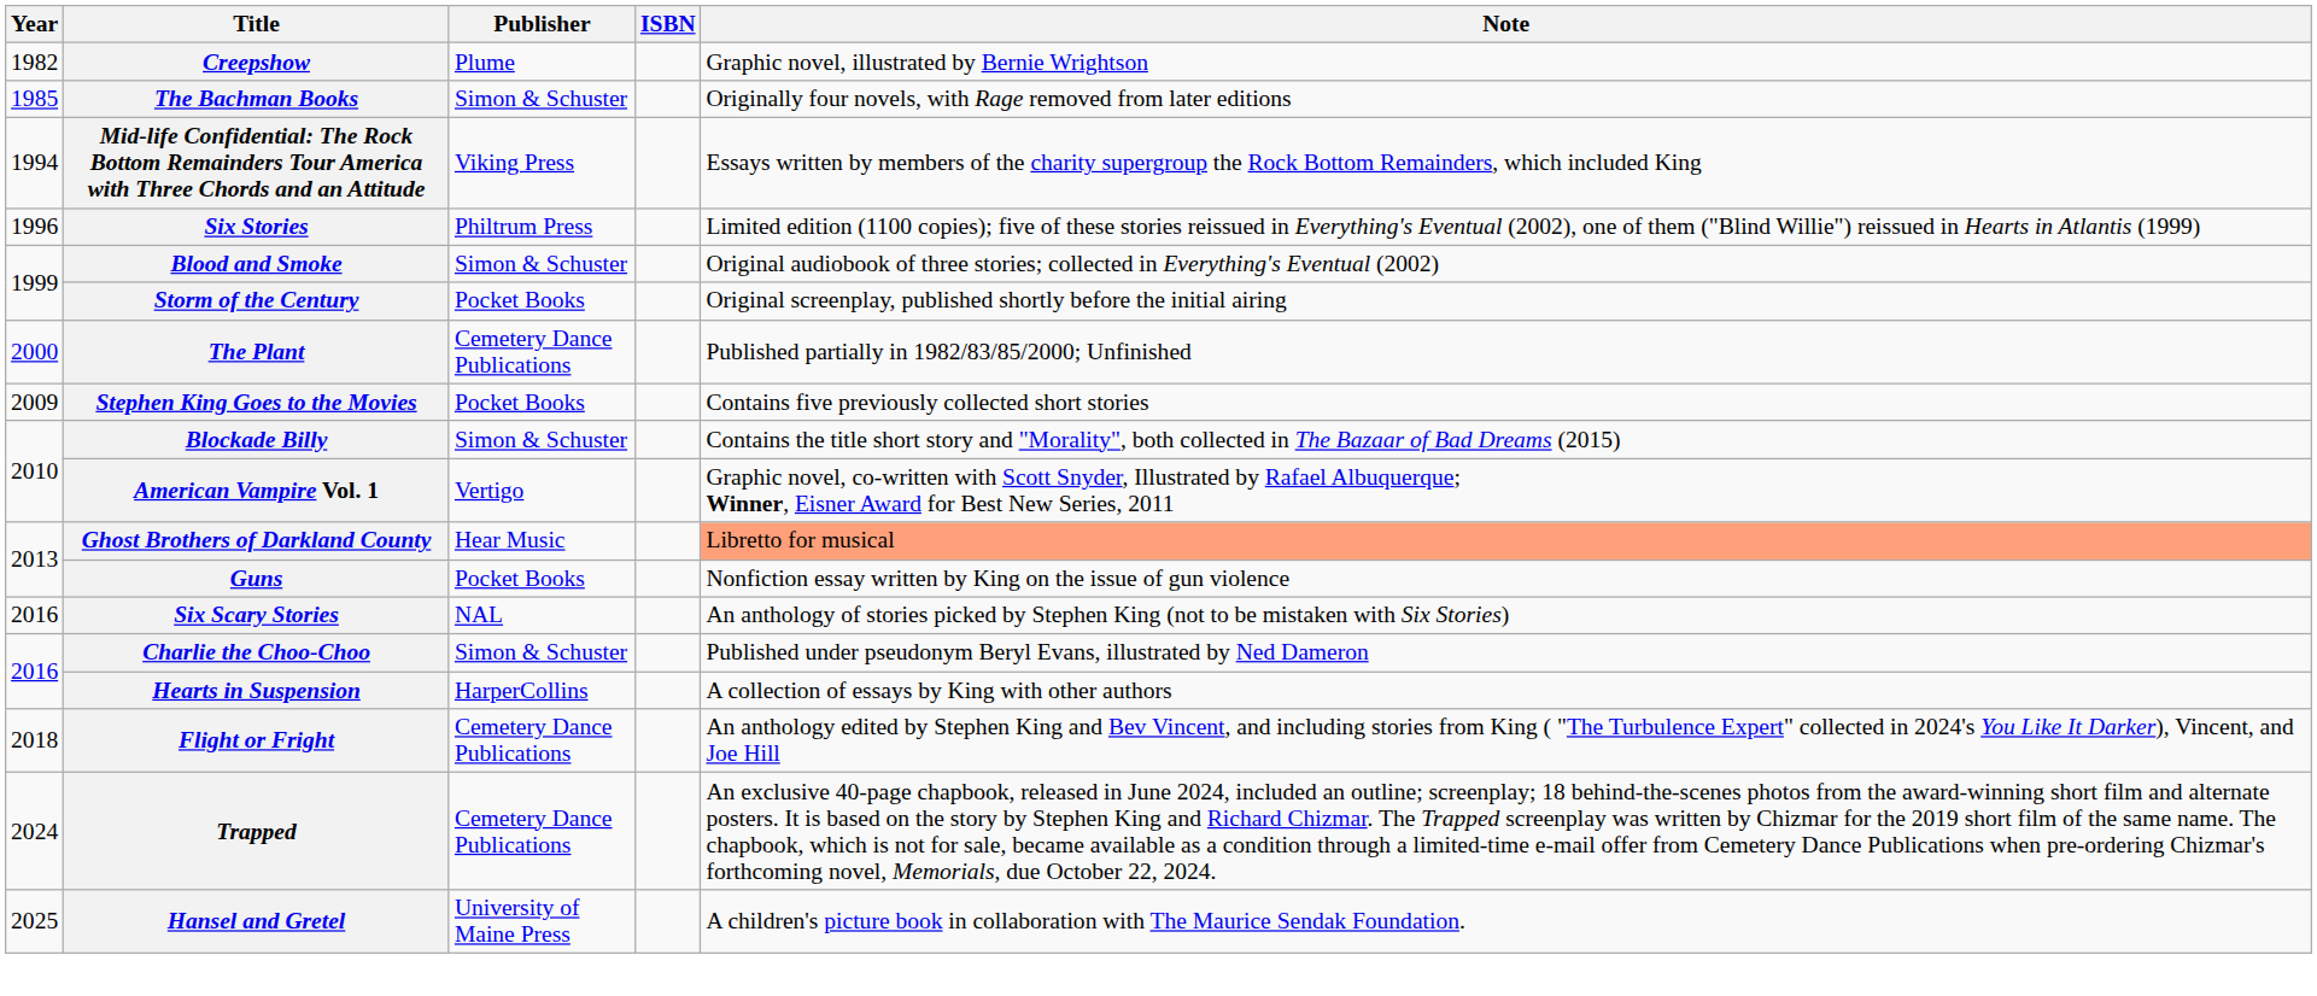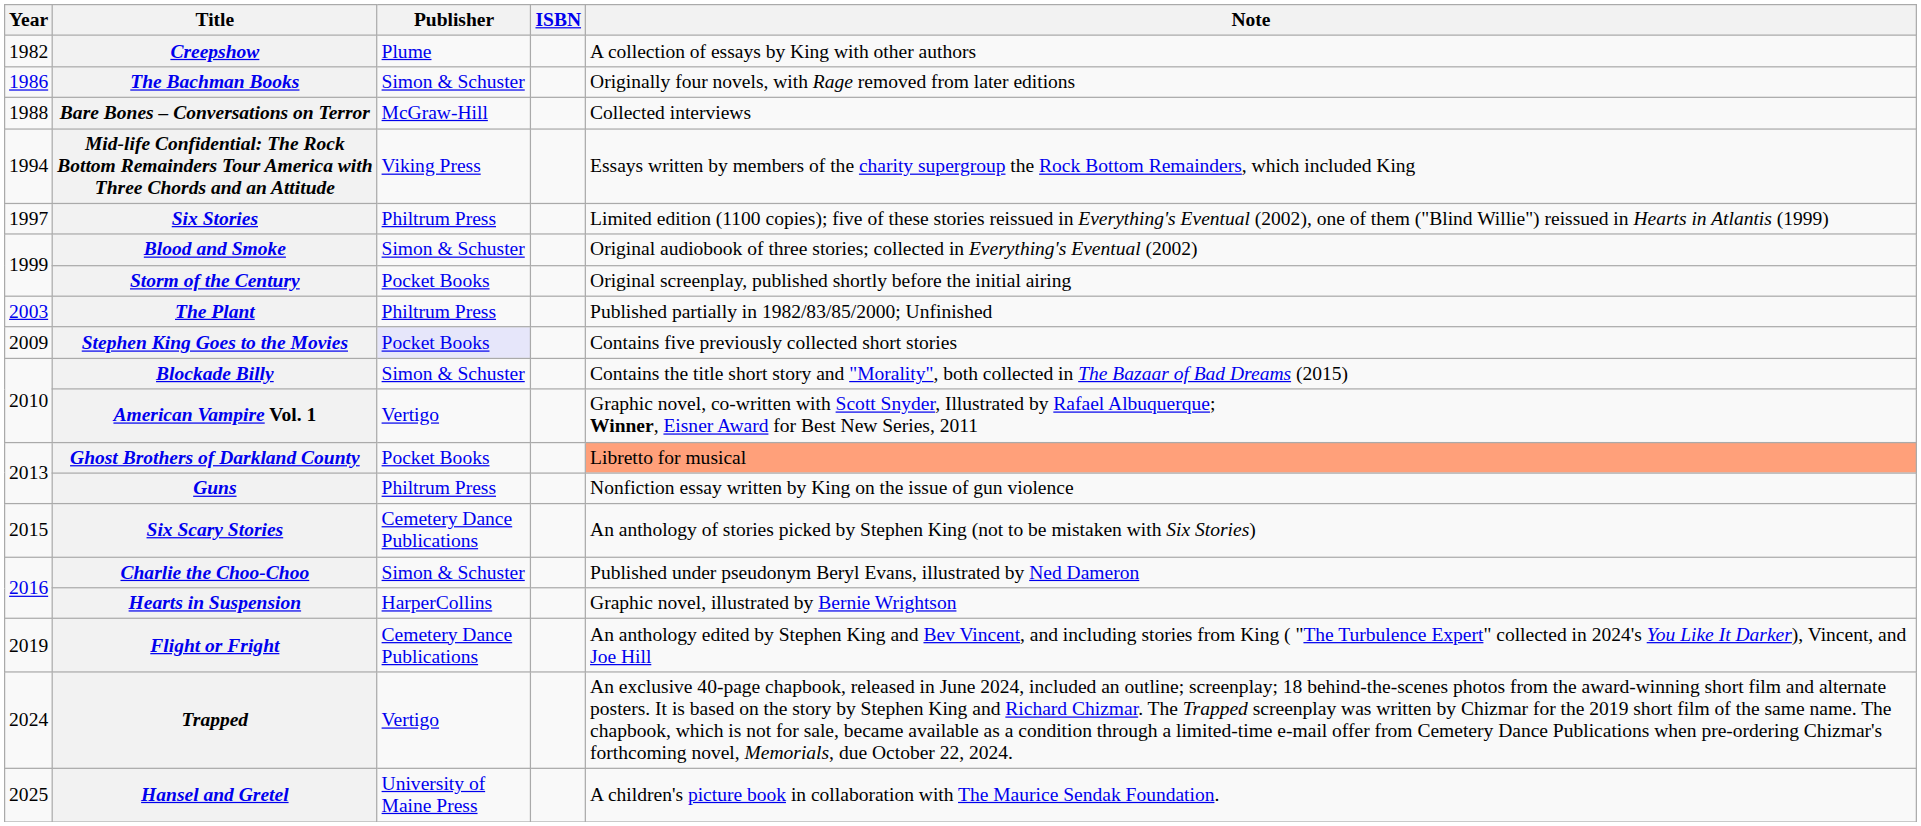Creepshow | Note: Graphic novel, illustrated by Bernie Wrightson -> A collection of essays by King with other authors
The Bachman Books | Year: 1985 -> 1986
+ row: 1988 | Bare Bones – Conversations on Terror | McGraw-Hill | Collected interviews
Six Stories | Year: 1996 -> 1997
The Plant | Year: 2000 -> 2003
The Plant | Publisher: Cemetery Dance Publications -> Philtrum Press
Stephen King Goes to the Movies | Publisher: no background -> lavender background
Ghost Brothers of Darkland County | Publisher: Hear Music -> Pocket Books
Guns | Publisher: Pocket Books -> Philtrum Press
Six Scary Stories | Year: 2016 -> 2015
Six Scary Stories | Publisher: NAL -> Cemetery Dance Publications
Hearts in Suspension | Note: A collection of essays by King with other authors -> Graphic novel, illustrated by Bernie Wrightson
Flight or Fright | Year: 2018 -> 2019
Trapped | Publisher: Cemetery Dance Publications -> Vertigo
